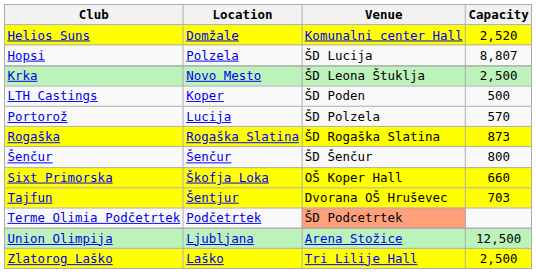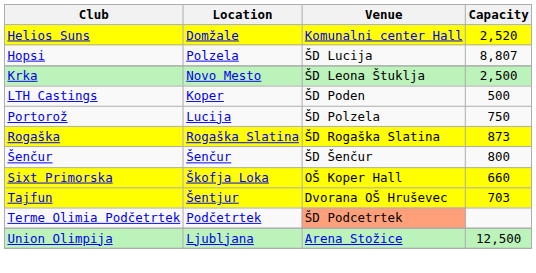Portorož | Capacity: 570 -> 750
- row: Zlatorog Laško | Laško | Tri Lilije Hall | 2,500
